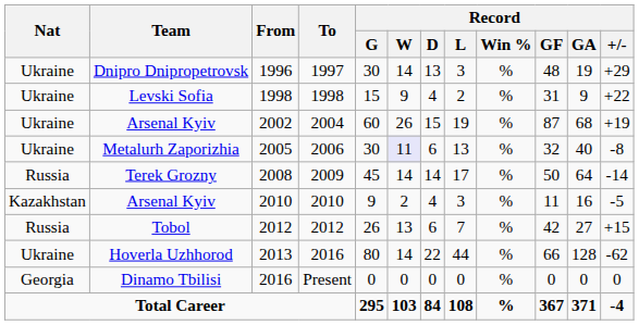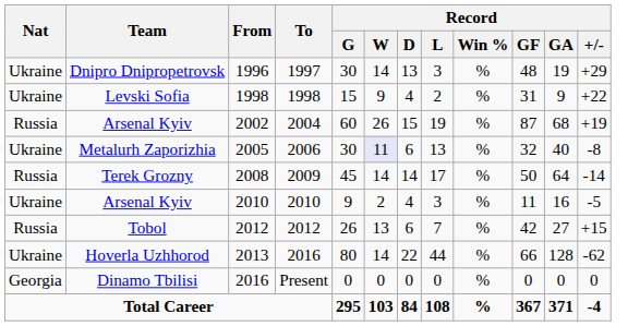Arsenal Kyiv / 2002 | Nat: Ukraine -> Russia
Arsenal Kyiv / 2010 | Nat: Kazakhstan -> Ukraine
